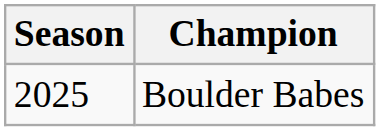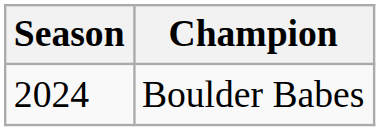Boulder Babes | Season: 2025 -> 2024
